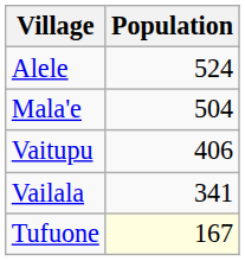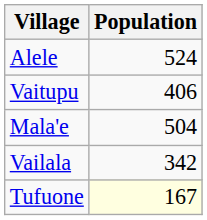rows swapped: Vaitupu <-> Mala'e
Vailala | Population: 341 -> 342
